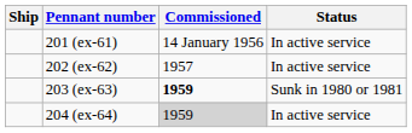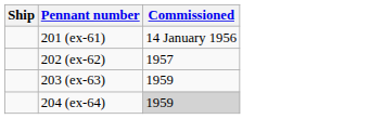- column: Status | In active service | In active service | Sunk in 1980 or 1981 | In active service
203 (ex-63) | Commissioned: bold -> normal
